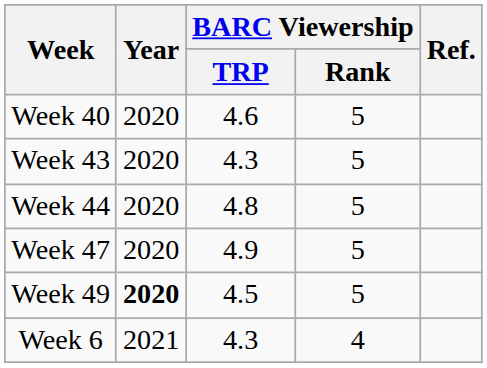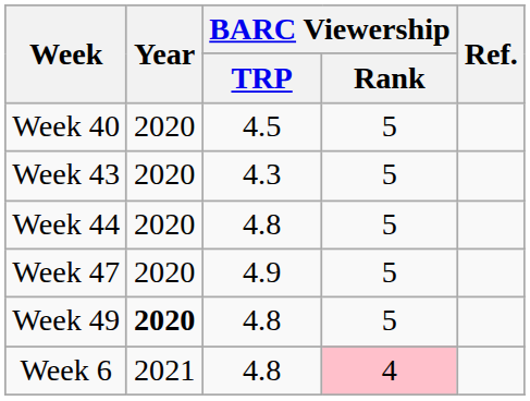Week 40 | BARC Viewership / TRP: 4.6 -> 4.5
Week 49 | BARC Viewership / TRP: 4.5 -> 4.8
Week 6 | BARC Viewership / TRP: 4.3 -> 4.8
Week 6 | BARC Viewership / Rank: no background -> pink background
